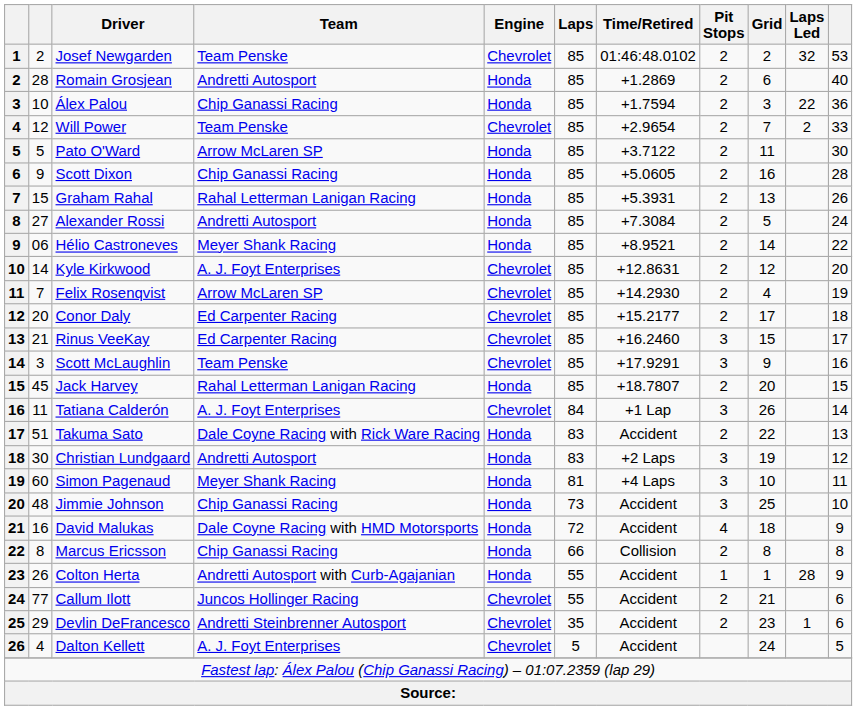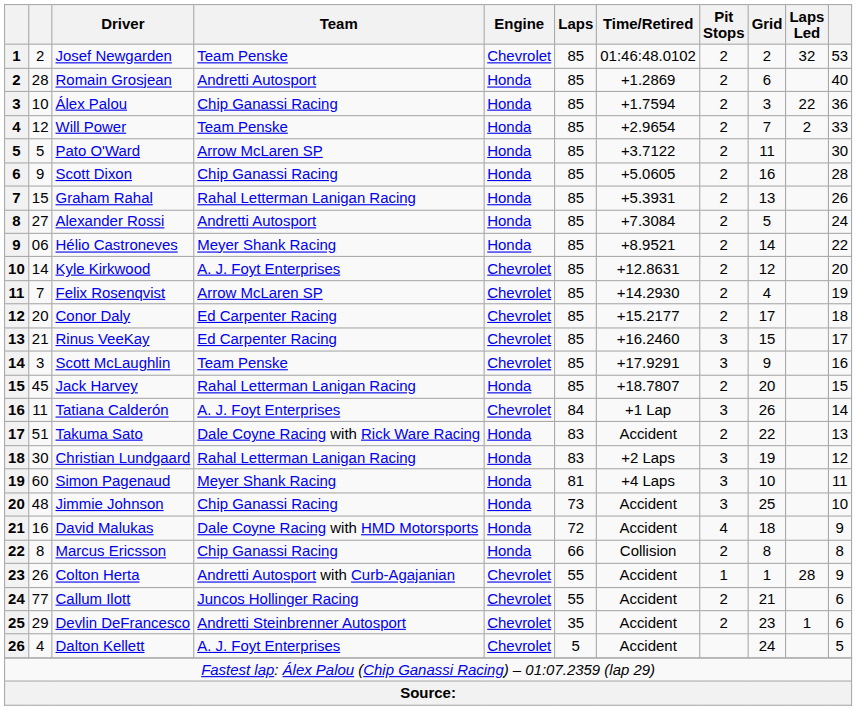Will Power | Engine: Chevrolet -> Honda
Christian Lundgaard | Team: Andretti Autosport -> Rahal Letterman Lanigan Racing
Colton Herta | Engine: Honda -> Chevrolet
